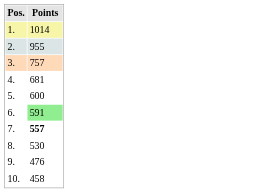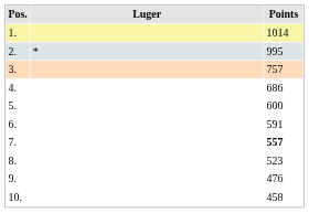+ column: Luger | *
2. | Points: 955 -> 995
4. | Points: 681 -> 686
6. | Points: lightgreen background -> no background
8. | Points: 530 -> 523
